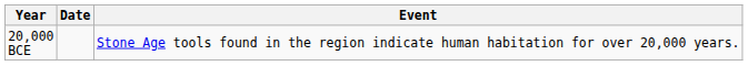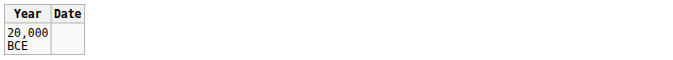- column: Event | Stone Age tools found in the region indicate human habitation for over 20,000 years.
